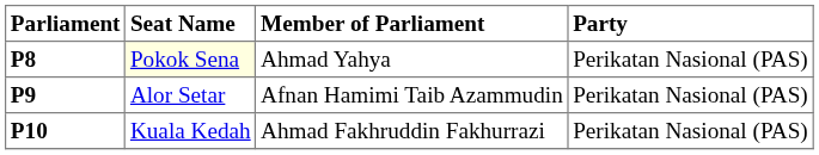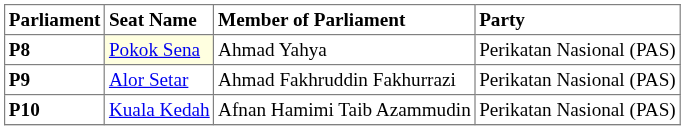P9 | Member of Parliament: Afnan Hamimi Taib Azammudin -> Ahmad Fakhruddin Fakhurrazi
P10 | Member of Parliament: Ahmad Fakhruddin Fakhurrazi -> Afnan Hamimi Taib Azammudin
